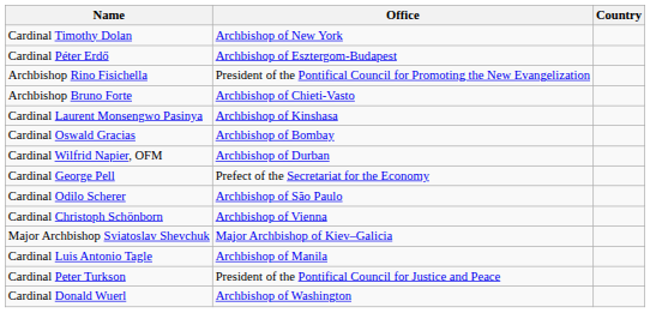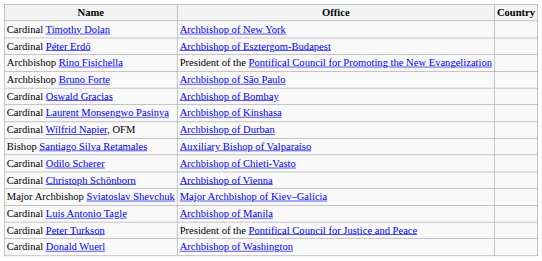Archbishop Bruno Forte | Office: Archbishop of Chieti-Vasto -> Archbishop of São Paulo
rows swapped: Cardinal Oswald Gracias <-> Cardinal Laurent Monsengwo Pasinya
- row: Cardinal George Pell | Prefect of the Secretariat for the Economy
+ row: Bishop Santiago Silva Retamales | Auxiliary Bishop of Valparaíso
Cardinal Odilo Scherer | Office: Archbishop of São Paulo -> Archbishop of Chieti-Vasto
